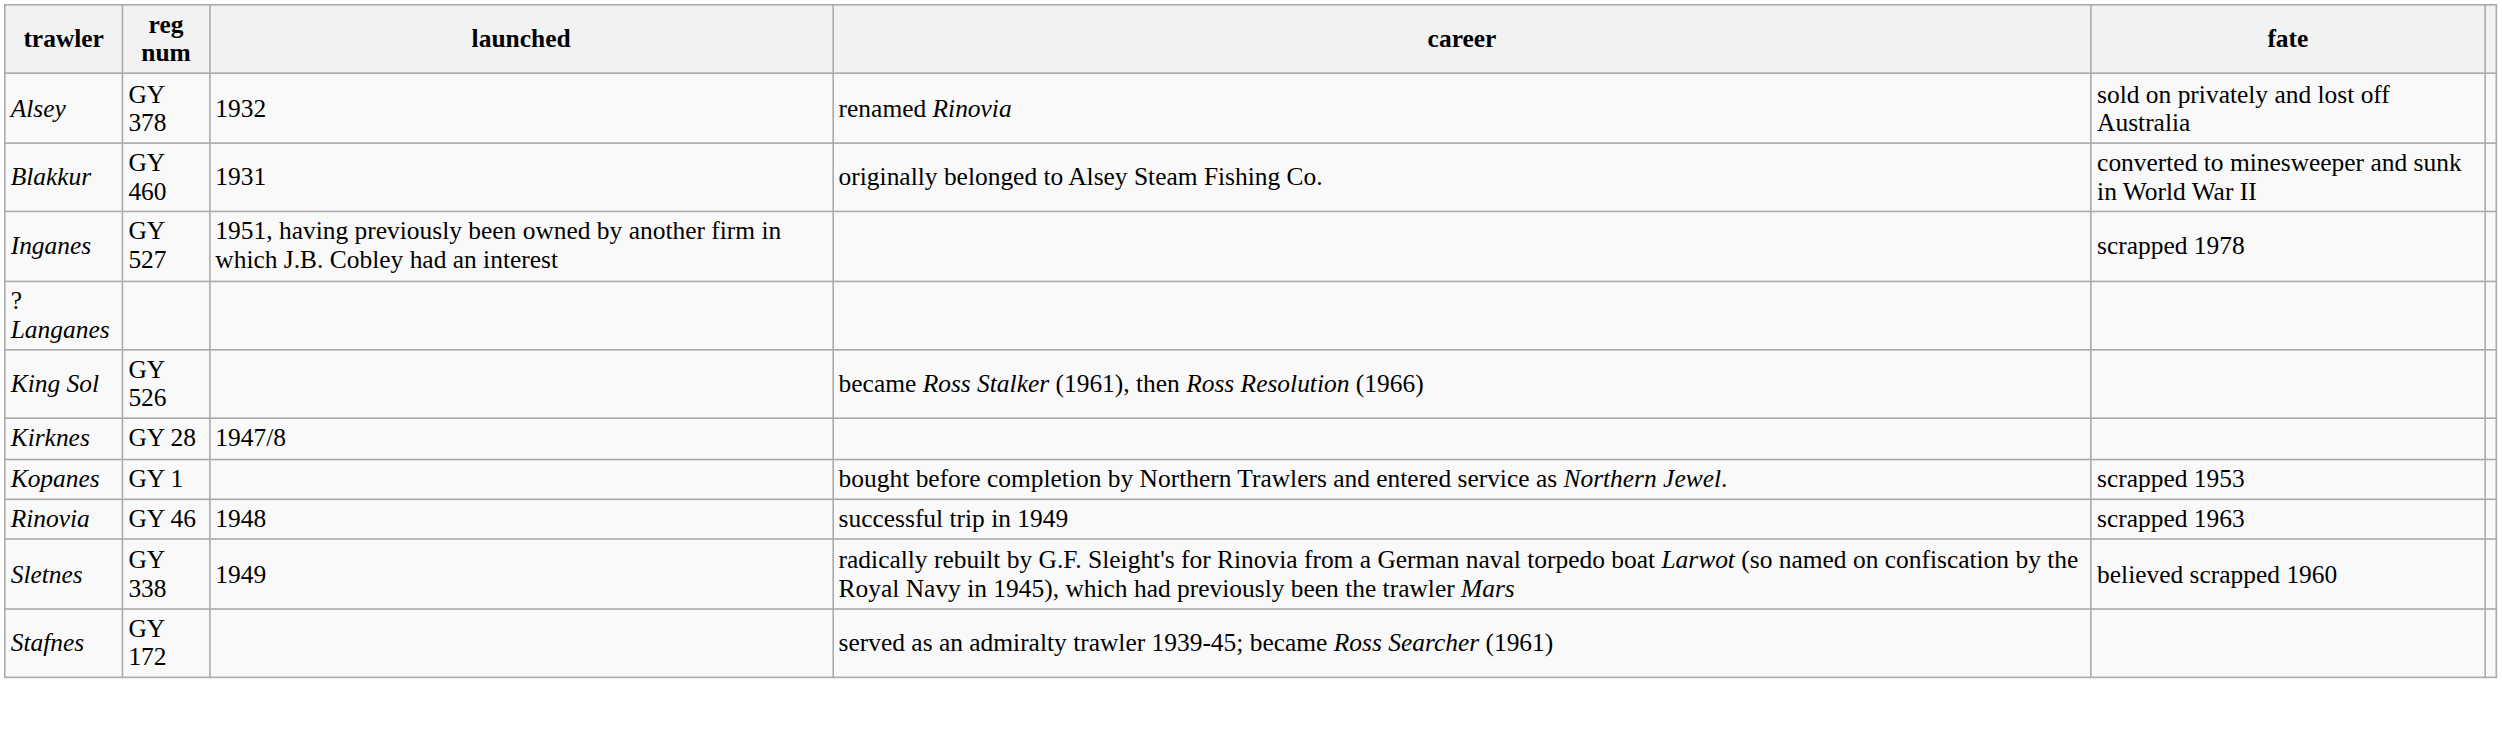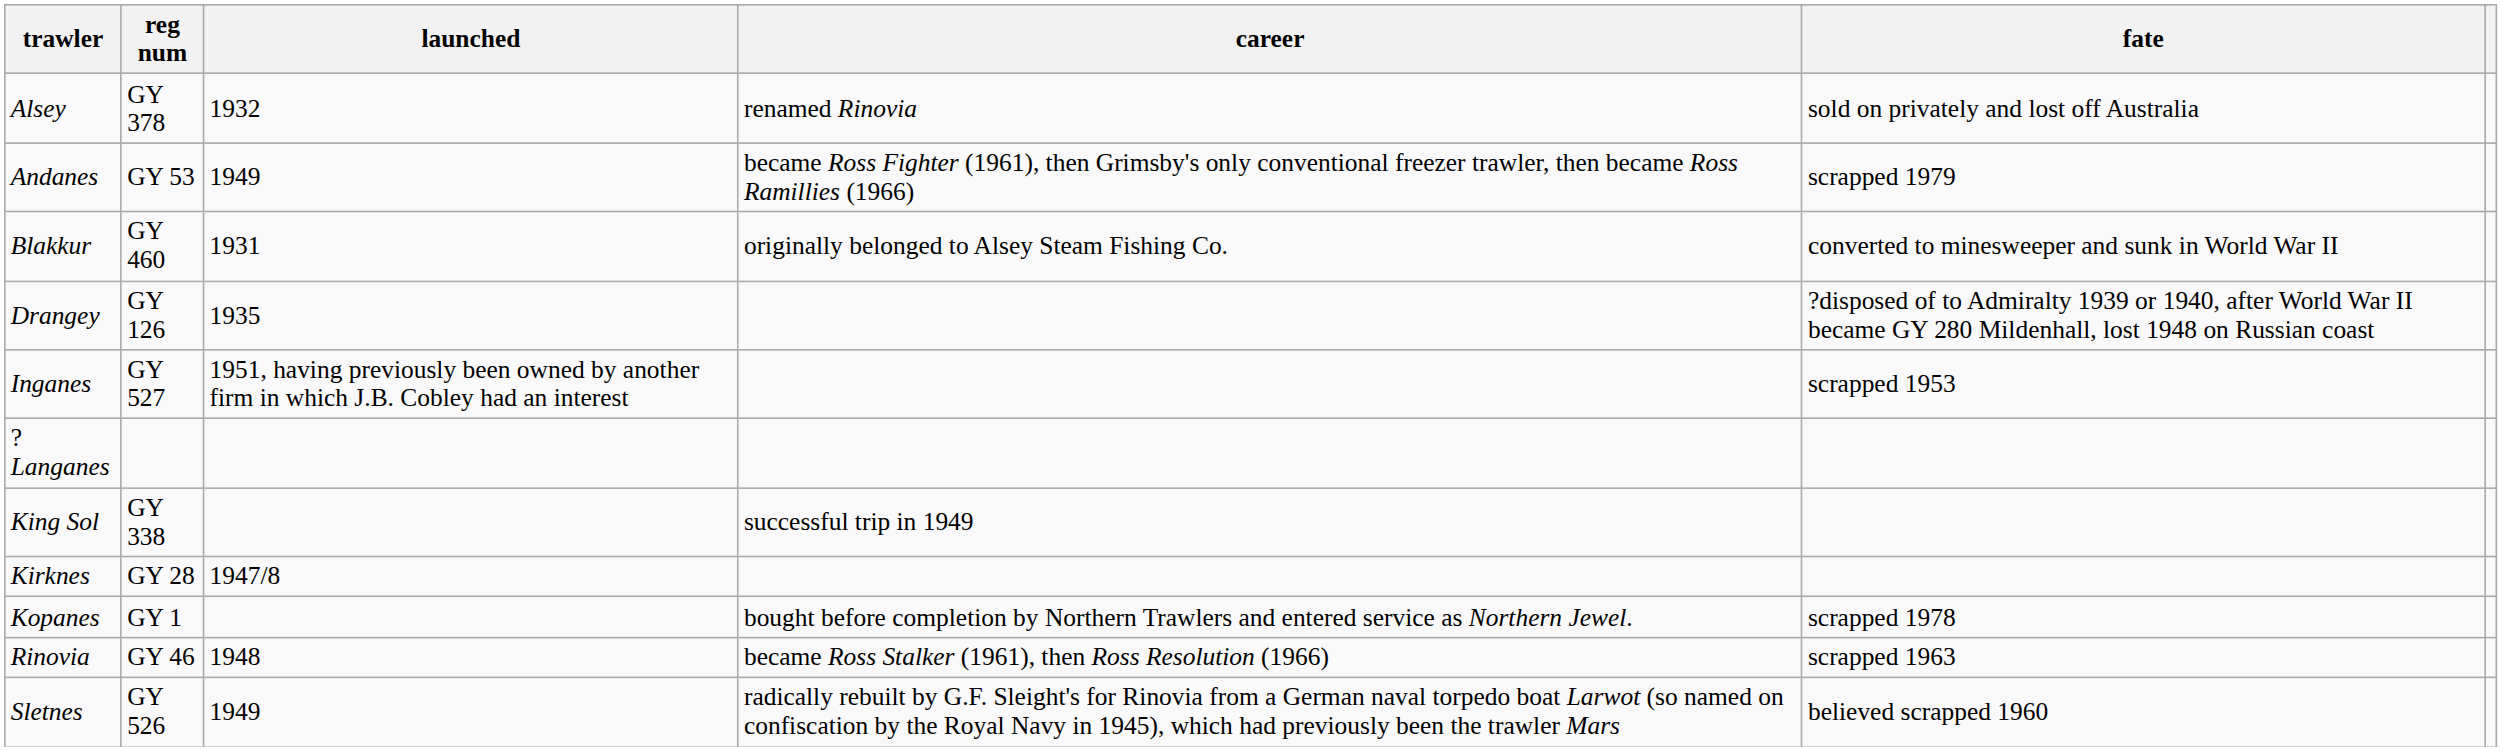+ row: Andanes | GY 53 | 1949 | became Ross Fighter (1961), then Grimsby's only conventional freezer trawler, then became Ross Ramillies (1966) | scrapped 1979
+ row: Drangey | GY 126 | 1935 | ?disposed of to Admiralty 1939 or 1940, after World War II became GY 280 Mildenhall, lost 1948 on Russian coast
Inganes | fate: scrapped 1978 -> scrapped 1953
King Sol | reg num: GY 526 -> GY 338
King Sol | career: became Ross Stalker (1961), then Ross Resolution (1966) -> successful trip in 1949
Kopanes | fate: scrapped 1953 -> scrapped 1978
Rinovia | career: successful trip in 1949 -> became Ross Stalker (1961), then Ross Resolution (1966)
Sletnes | reg num: GY 338 -> GY 526
- row: Stafnes | GY 172 | served as an admiralty trawler 1939-45; became Ross Searcher (1961)
